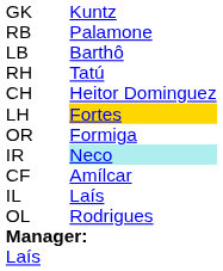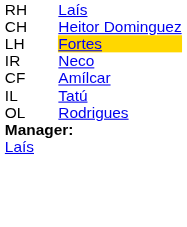- row: GK | Kuntz
- row: RB | Palamone
- row: LB | Barthô
RH | column 3: Tatú -> Laís
- row: OR | Formiga
IR | column 3: paleturquoise background -> no background
IL | column 3: Laís -> Tatú
